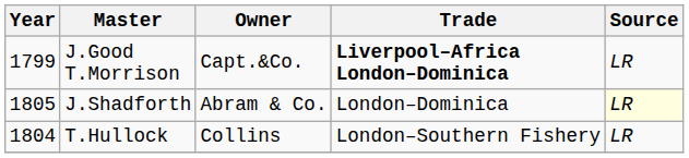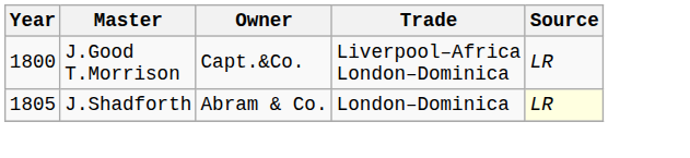J.Good T.Morrison | Year: 1799 -> 1800
J.Good T.Morrison | Trade: bold -> normal
- row: 1804 | T.Hullock | Collins | London–Southern Fishery | LR
